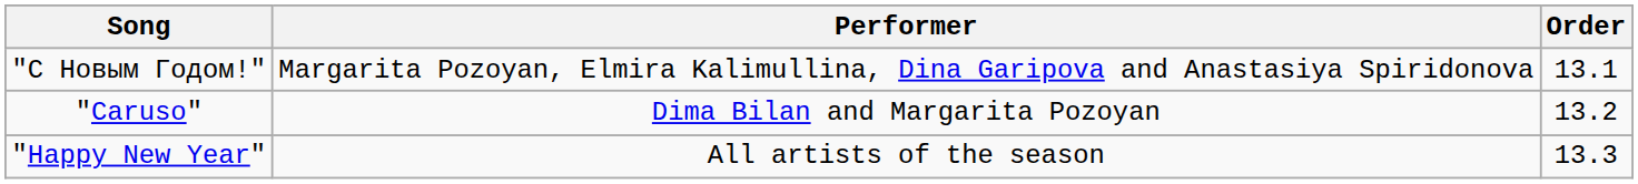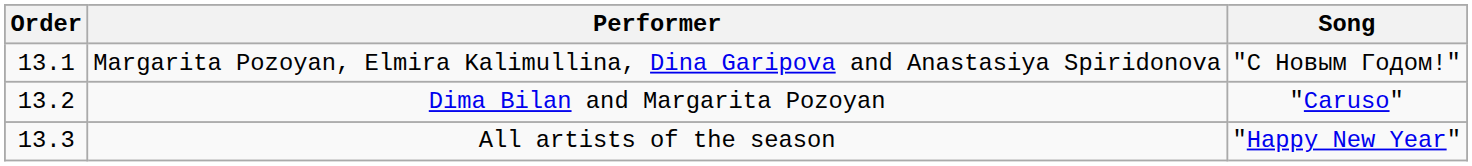columns swapped: Order <-> Song
